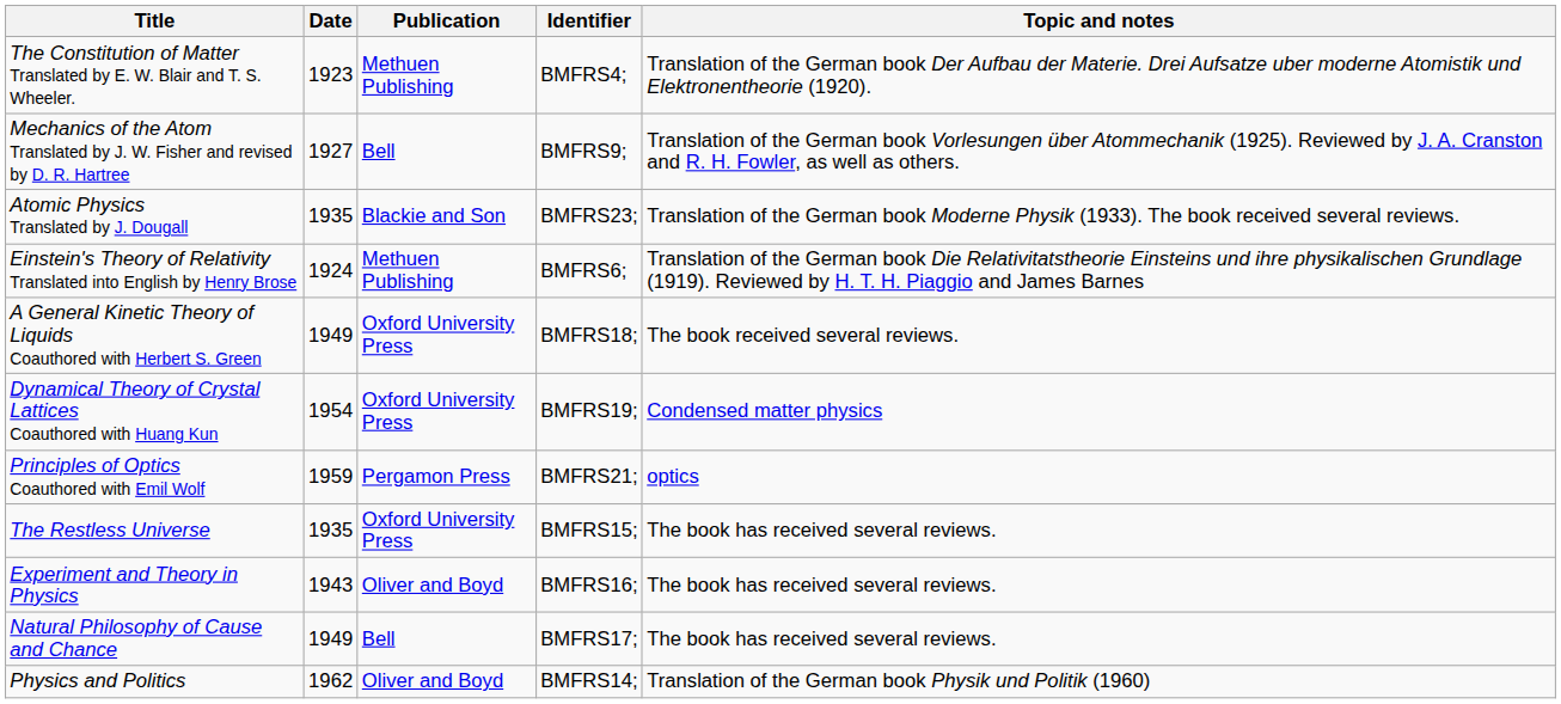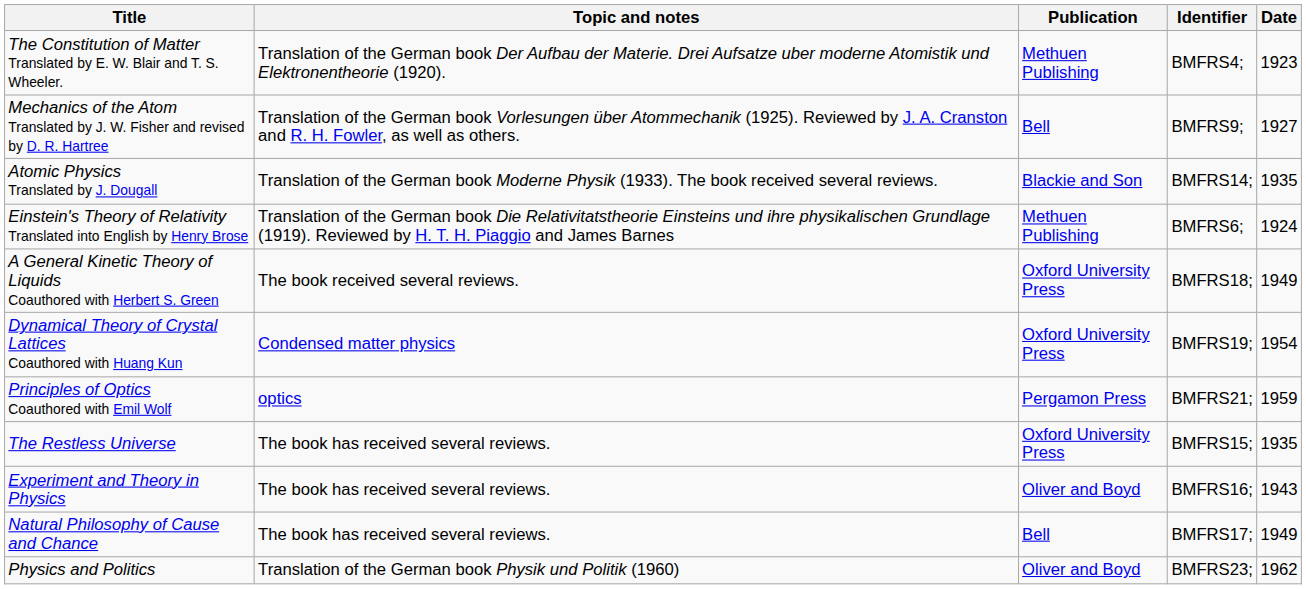columns swapped: Date <-> Topic and notes
Atomic Physics Translated by J. Dougall | Identifier: BMFRS23; -> BMFRS14;
Physics and Politics | Identifier: BMFRS14; -> BMFRS23;
